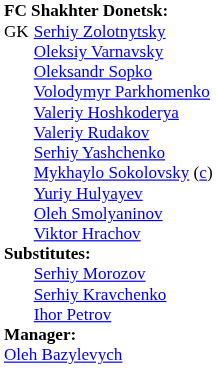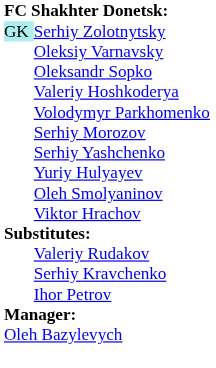Serhiy Zolotnytsky | column 1: no background -> paleturquoise background
rows swapped: Valeriy Hoshkoderya <-> Volodymyr Parkhomenko
rows swapped: Valeriy Rudakov <-> Serhiy Morozov
- row: Mykhaylo Sokolovsky (c)
